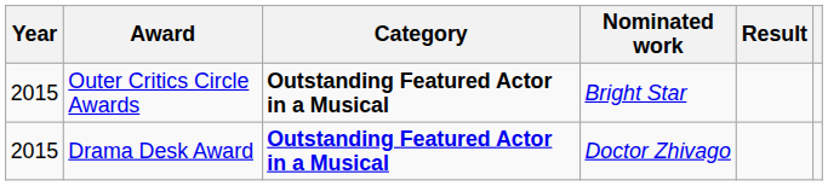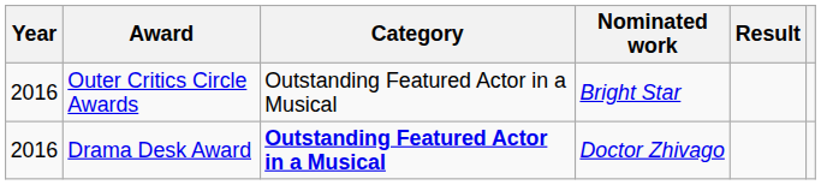Outer Critics Circle Awards | Year: 2015 -> 2016
Outer Critics Circle Awards | Category: bold -> normal
Drama Desk Award | Year: 2015 -> 2016
